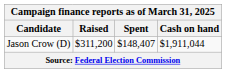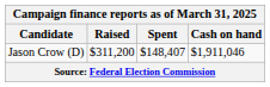Jason Crow (D) | Cash on hand: $1,911,044 -> $1,911,046
